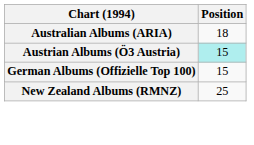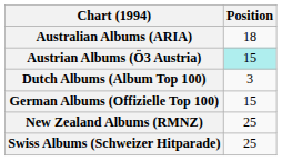+ row: Dutch Albums (Album Top 100) | 3
+ row: Swiss Albums (Schweizer Hitparade) | 25
